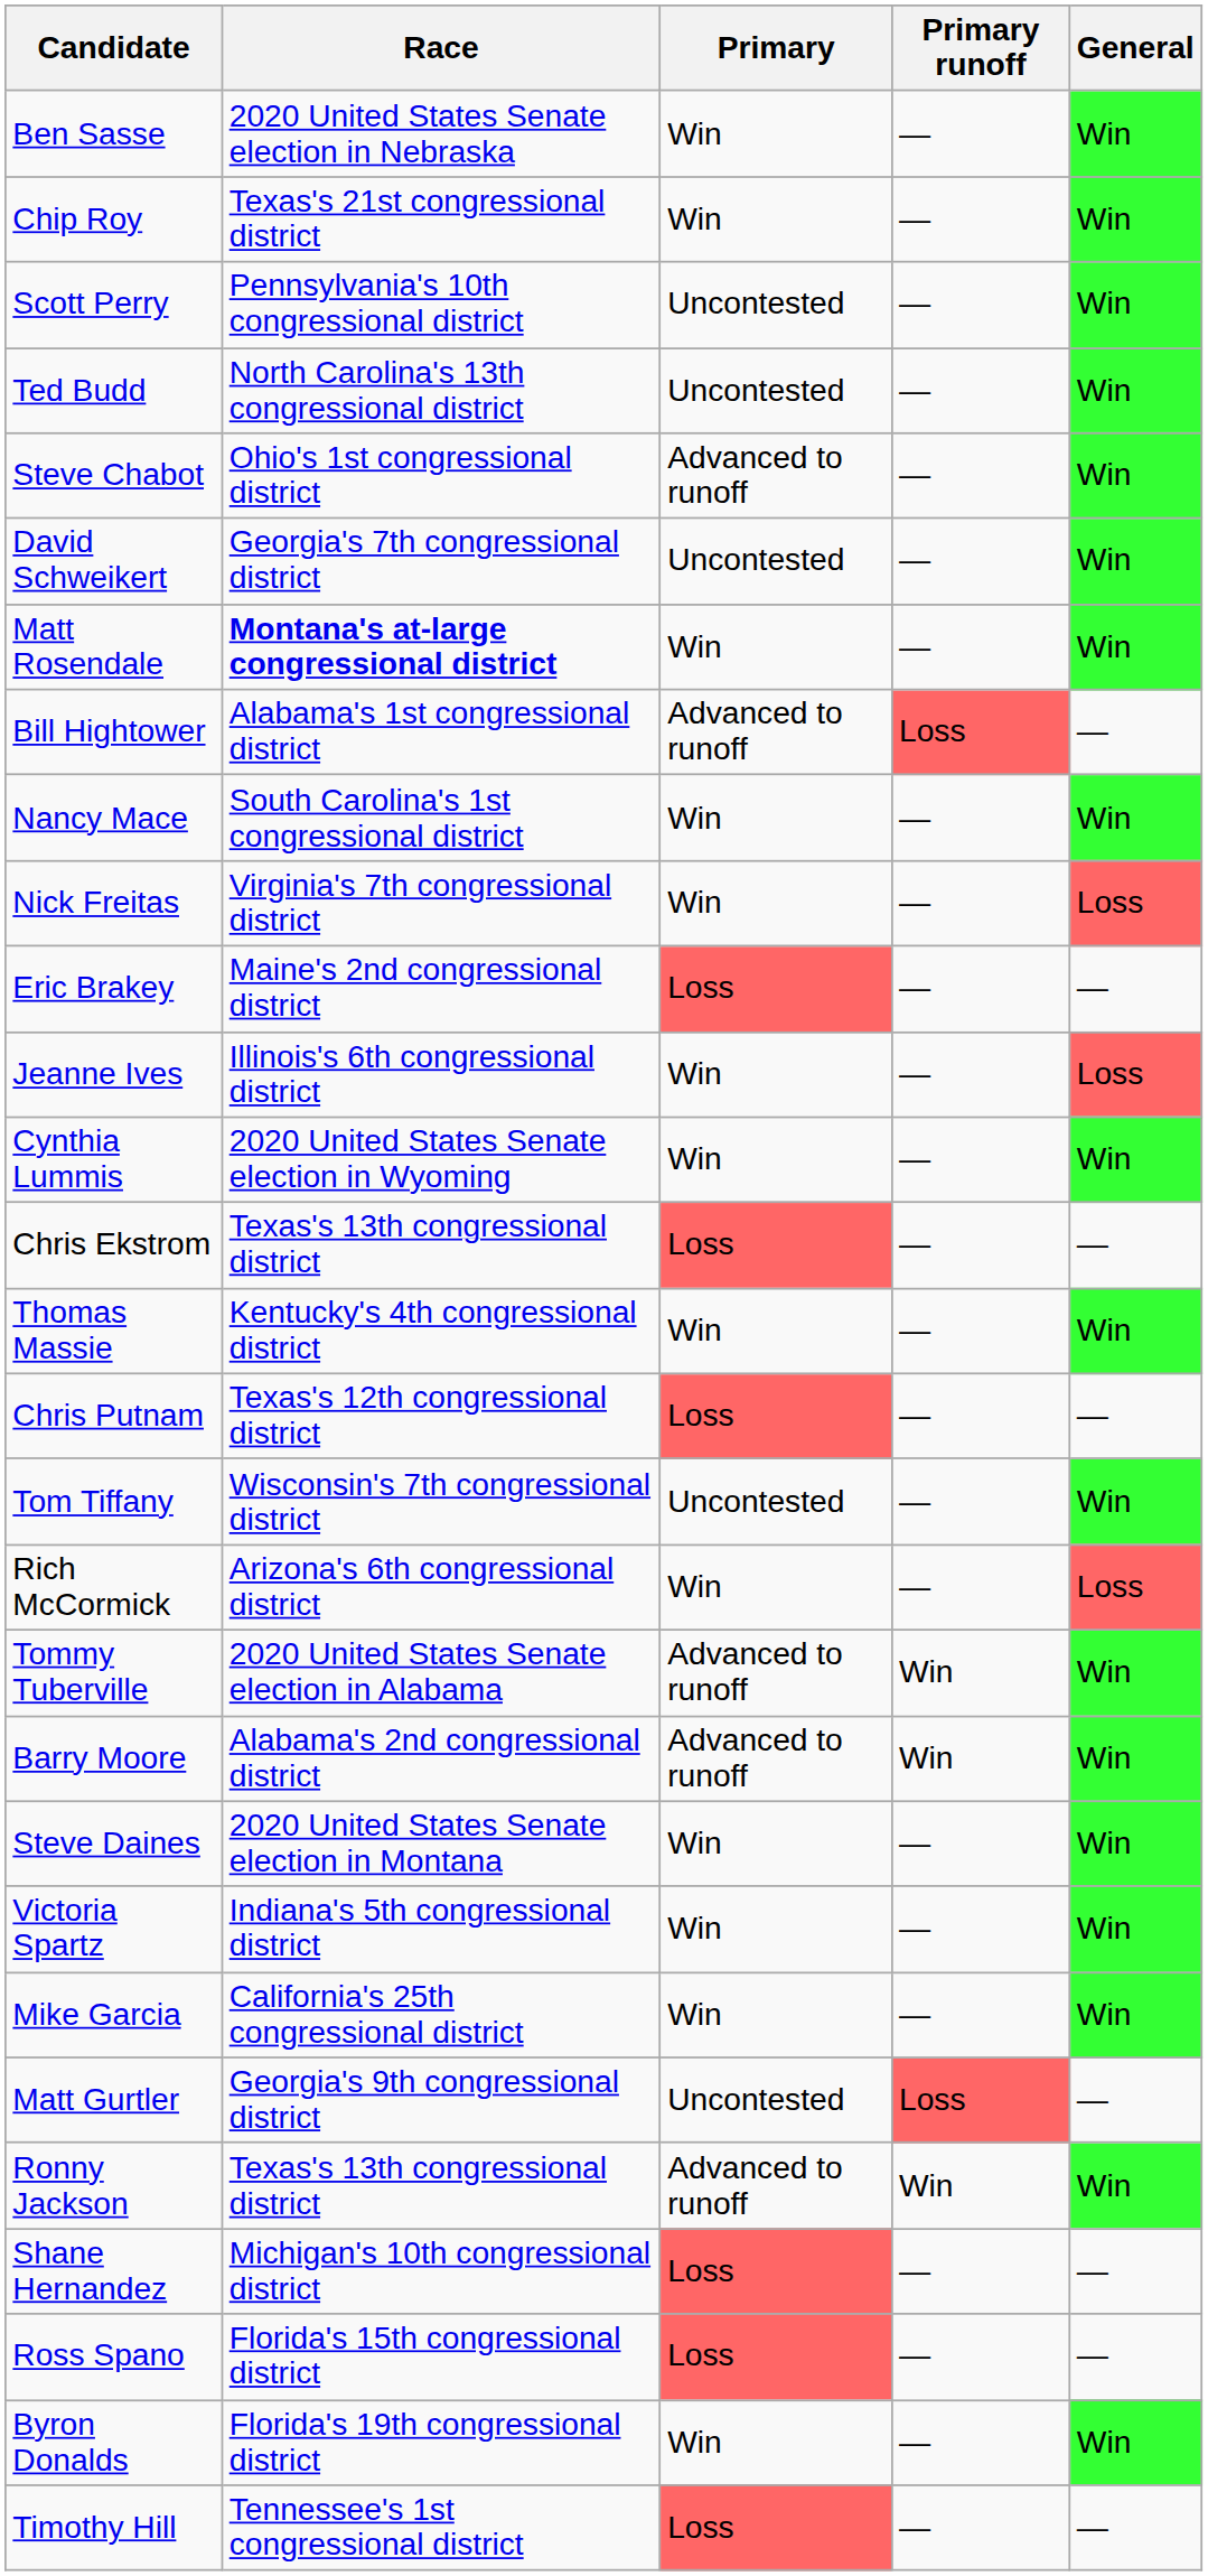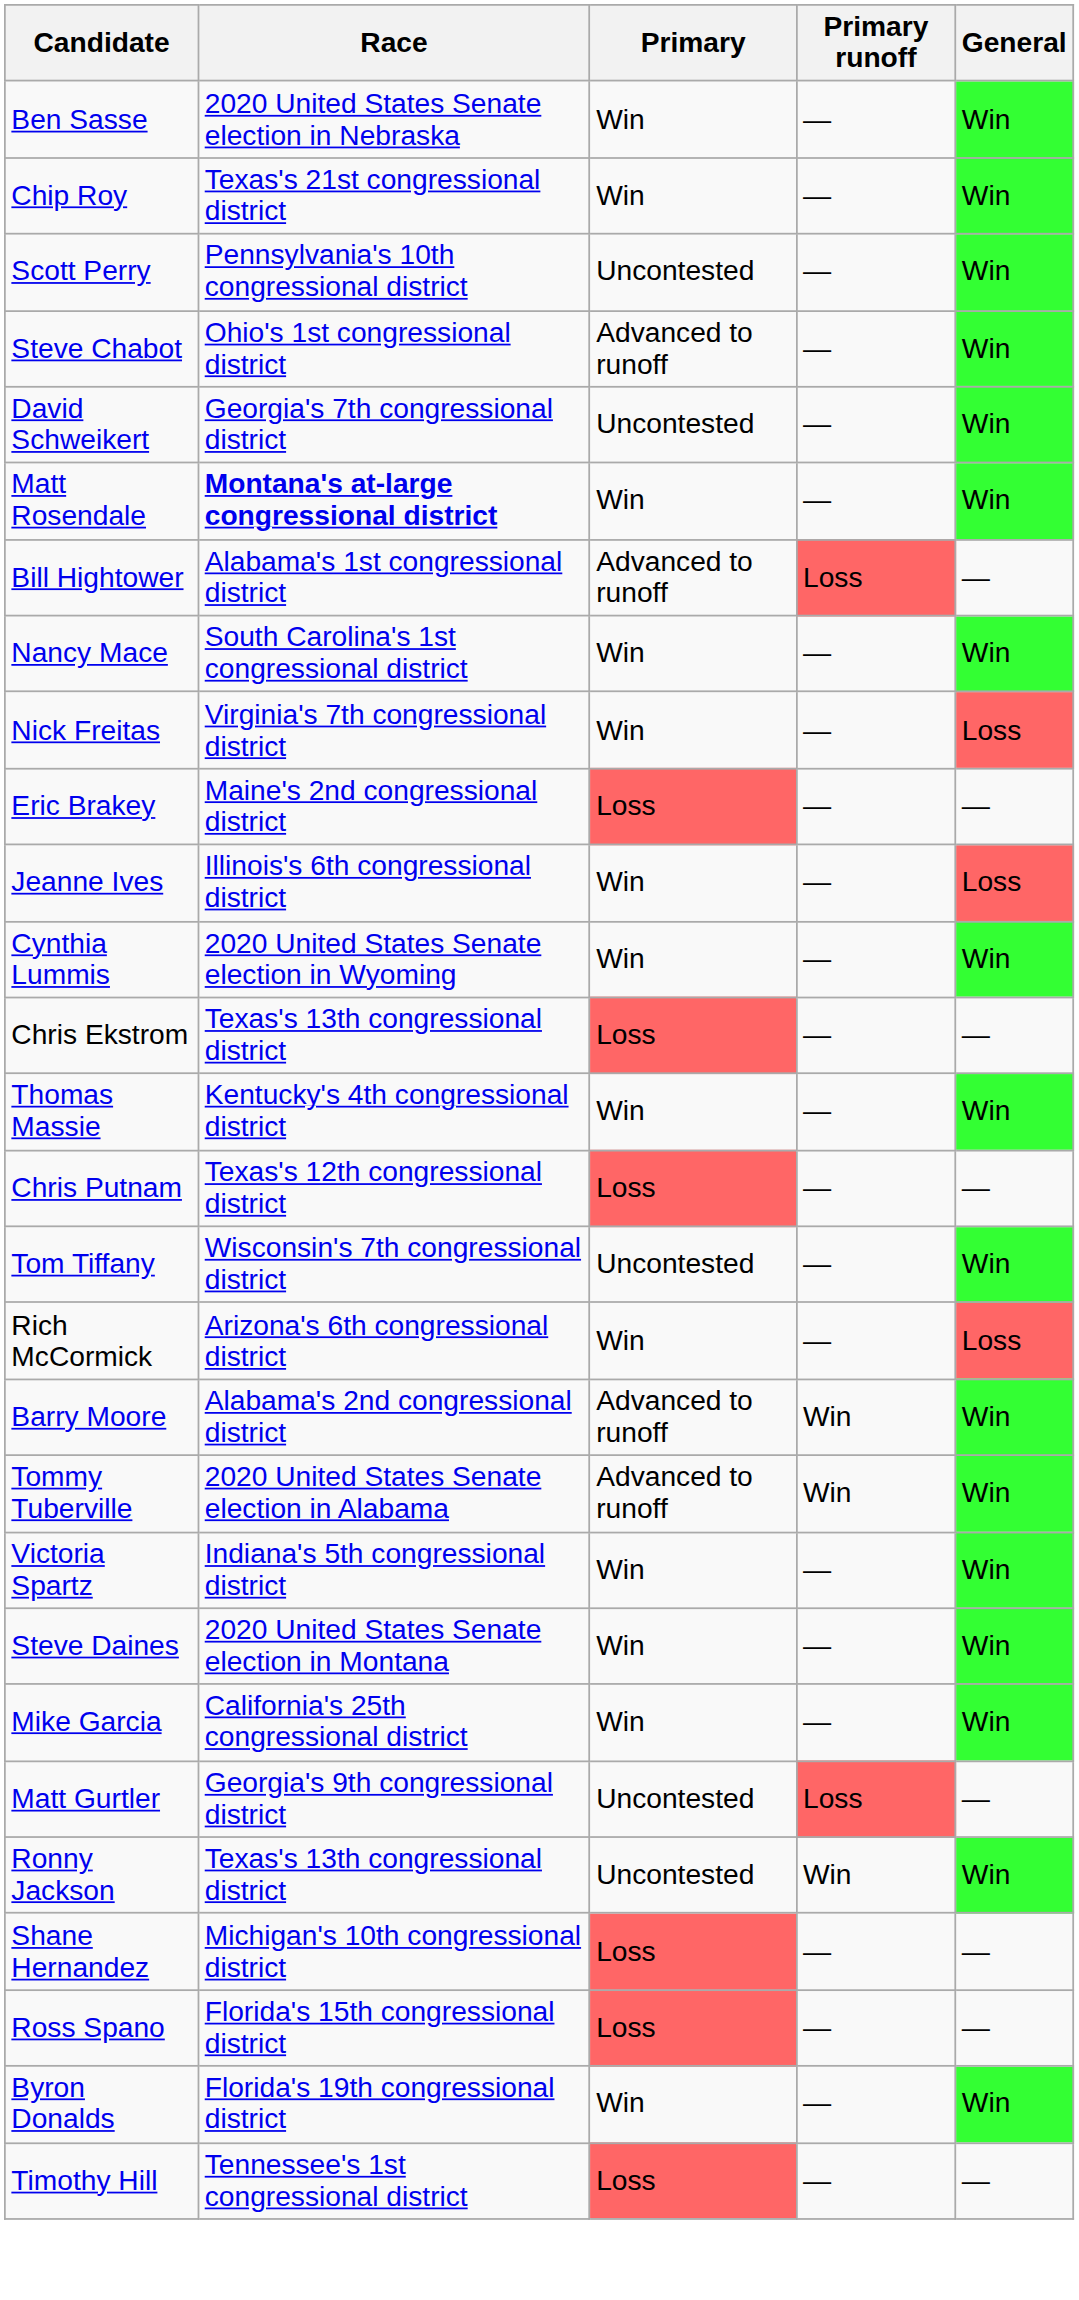- row: Ted Budd | North Carolina's 13th congressional district | Uncontested | — | Win
rows swapped: Tommy Tuberville <-> Barry Moore
rows swapped: Victoria Spartz <-> Steve Daines
Ronny Jackson | Primary: Advanced to runoff -> Uncontested
